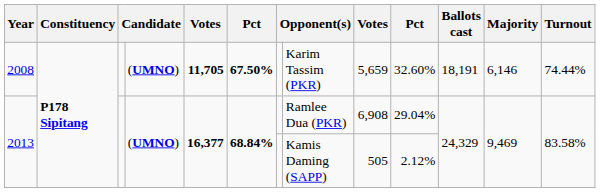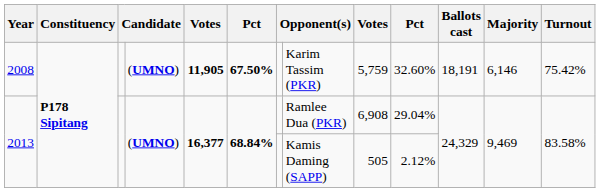2008 | column 5: 11,705 -> 11,905
2008 | column 9: 5,659 -> 5,759
2008 | Turnout: 74.44% -> 75.42%
